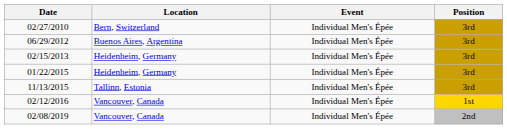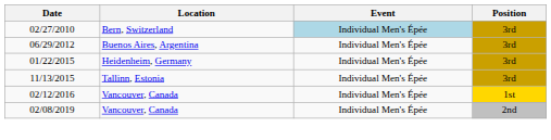02/27/2010 | Event: no background -> lightblue background
- row: 02/15/2013 | Heidenheim, Germany | Individual Men's Épée | 3rd
